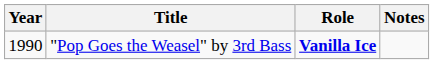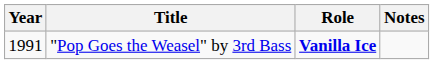"Pop Goes the Weasel" by 3rd Bass | Year: 1990 -> 1991
